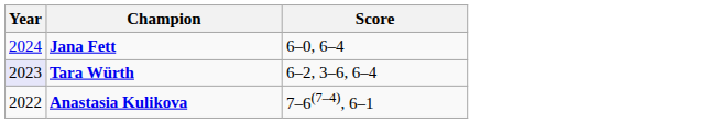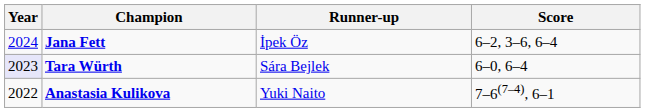+ column: Runner-up | İpek Öz | Sára Bejlek | Yuki Naito
Jana Fett | Score: 6–0, 6–4 -> 6–2, 3–6, 6–4
Tara Würth | Score: 6–2, 3–6, 6–4 -> 6–0, 6–4
